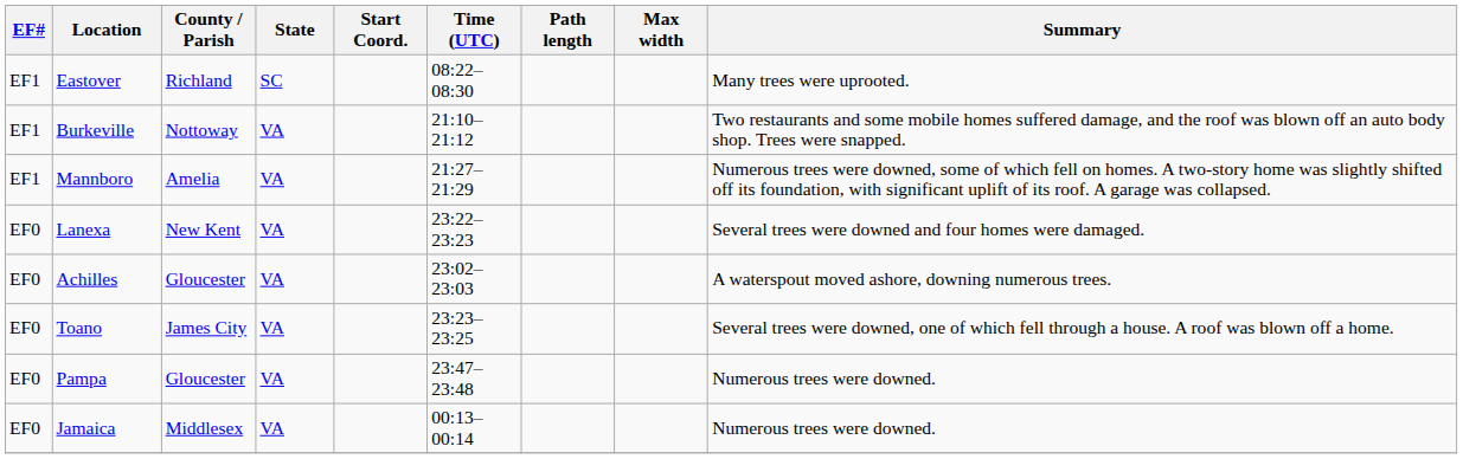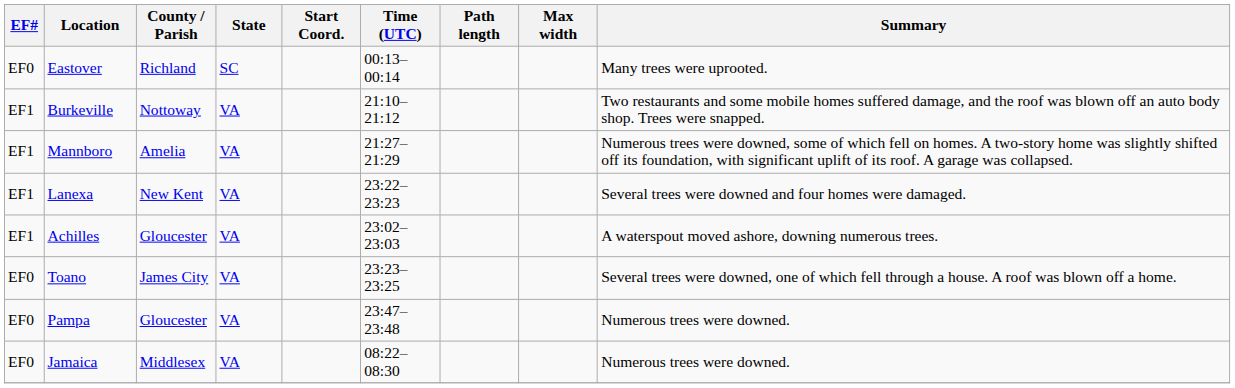Eastover | EF#: EF1 -> EF0
Eastover | Time (UTC): 08:22–08:30 -> 00:13–00:14
Lanexa | EF#: EF0 -> EF1
Achilles | EF#: EF0 -> EF1
Jamaica | Time (UTC): 00:13–00:14 -> 08:22–08:30
